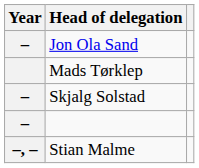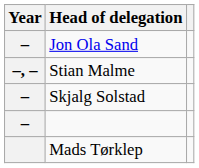rows swapped: Stian Malme <-> Mads Tørklep
